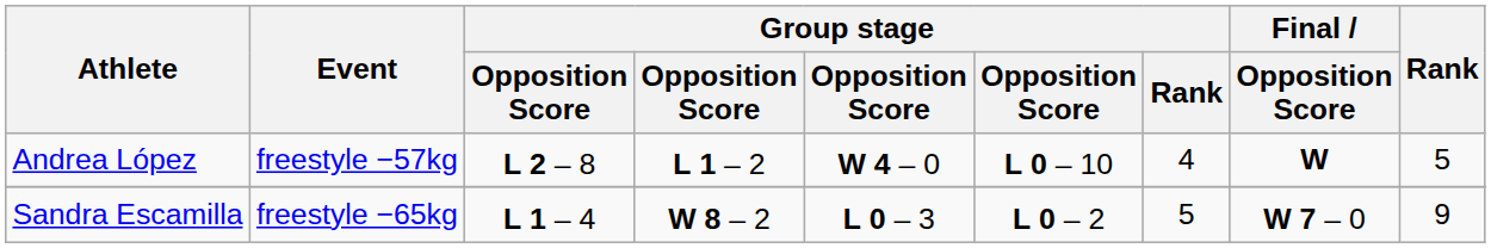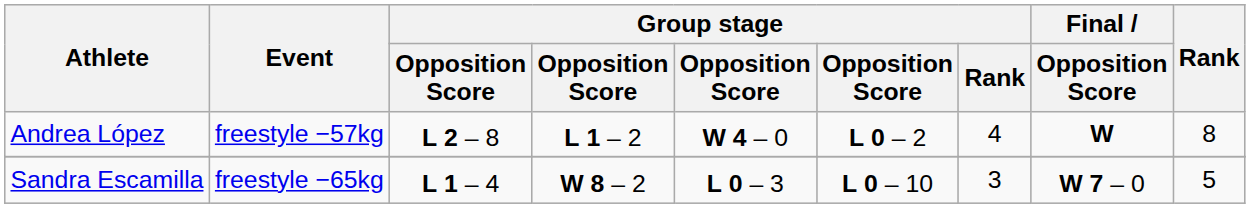Andrea López | column 6: L 0 – 10 -> L 0 – 2
Andrea López | Rank: 5 -> 8
Sandra Escamilla | column 6: L 0 – 2 -> L 0 – 10
Sandra Escamilla | Group stage / Rank: 5 -> 3
Sandra Escamilla | Rank: 9 -> 5
